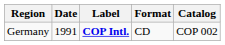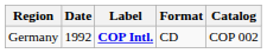Germany | Date: 1991 -> 1992
